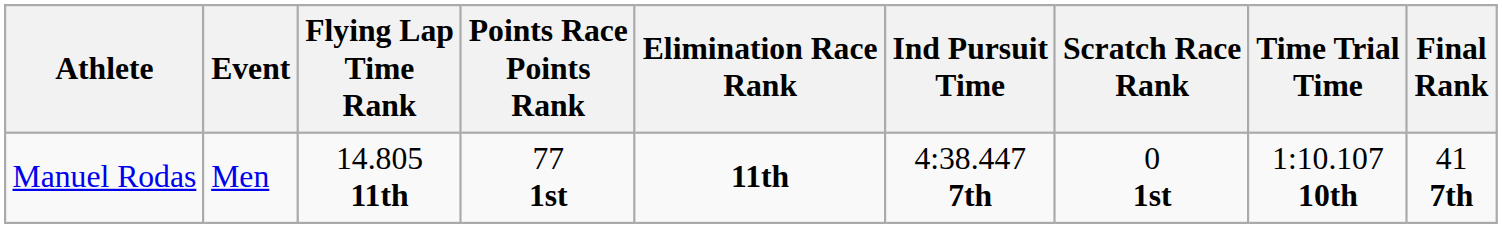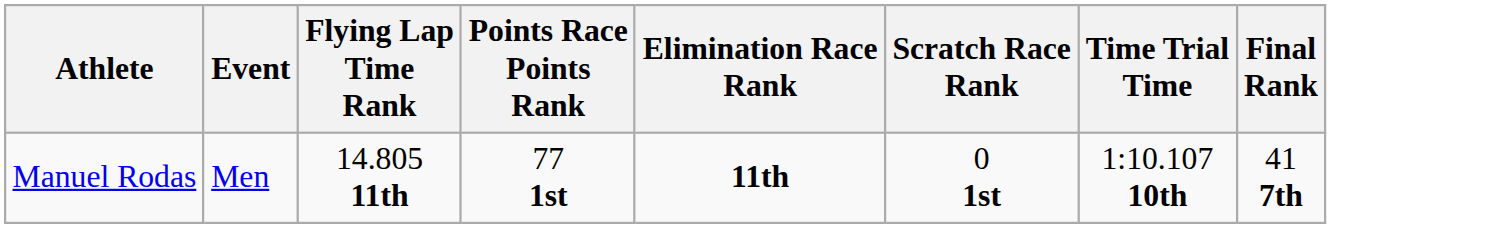- column: Ind Pursuit Time | 4:38.447 7th
